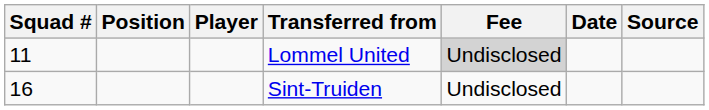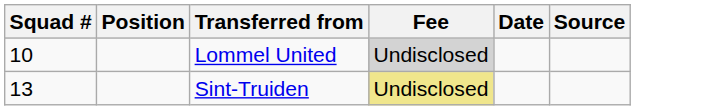- column: Player
Lommel United | Squad #: 11 -> 10
Sint-Truiden | Squad #: 16 -> 13
Sint-Truiden | Fee: no background -> khaki background
